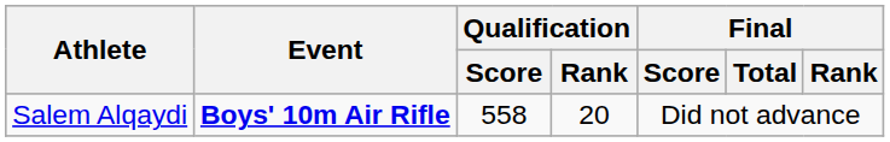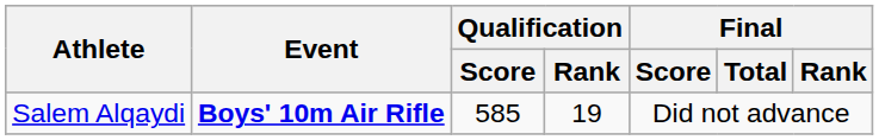Salem Alqaydi | Qualification / Score: 558 -> 585
Salem Alqaydi | Qualification / Rank: 20 -> 19
